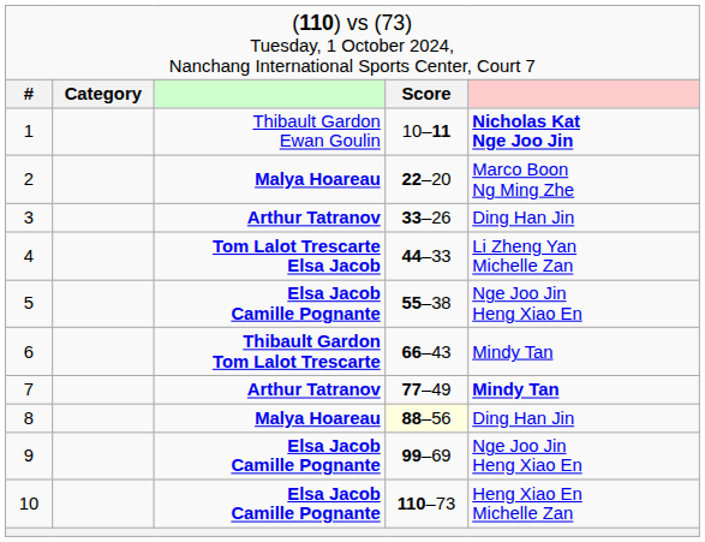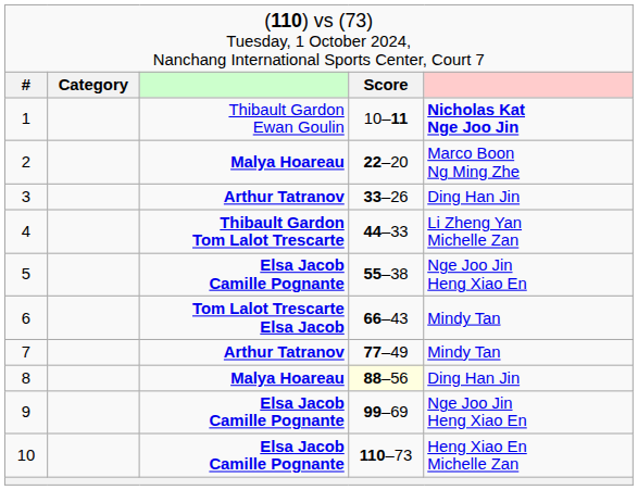4 | column 3: Tom Lalot Trescarte Elsa Jacob -> Thibault Gardon Tom Lalot Trescarte
6 | column 3: Thibault Gardon Tom Lalot Trescarte -> Tom Lalot Trescarte Elsa Jacob
7 | column 5: bold -> normal
